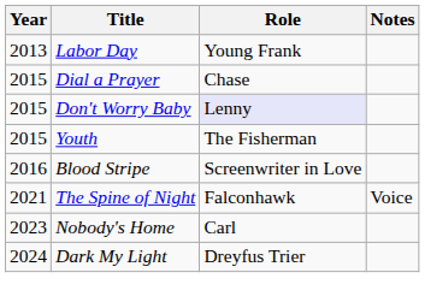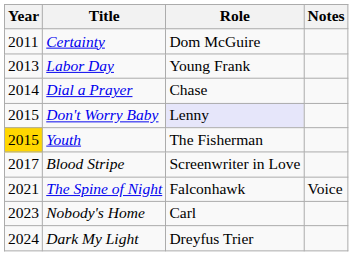+ row: 2011 | Certainty | Dom McGuire
Dial a Prayer | Year: 2015 -> 2014
Youth | Year: no background -> gold background
Blood Stripe | Year: 2016 -> 2017
